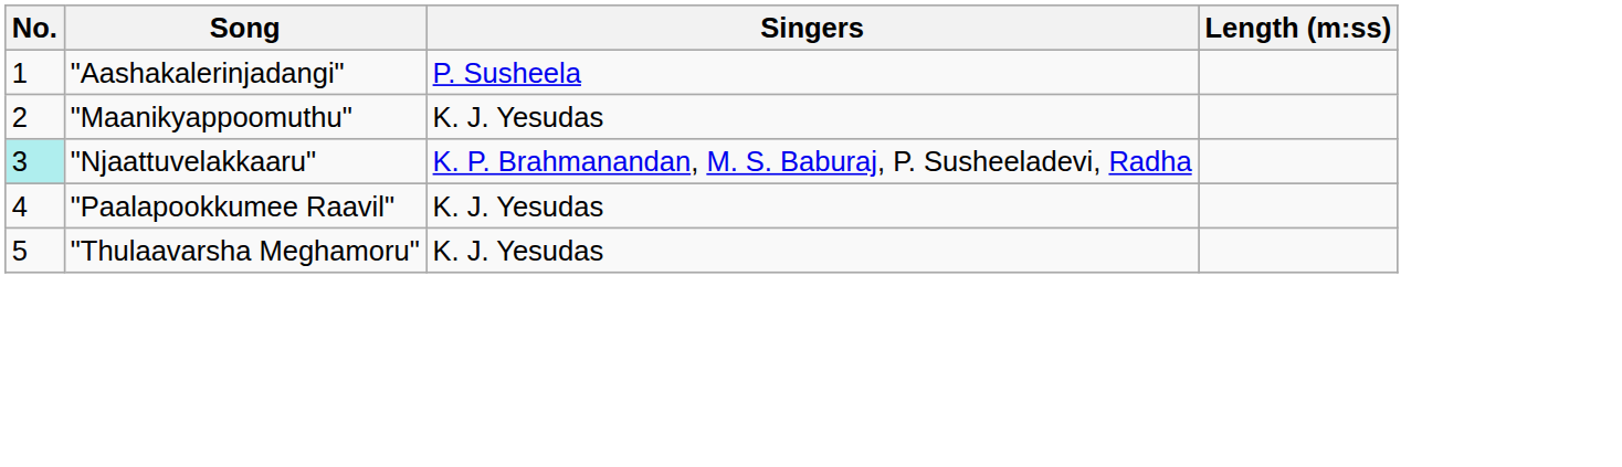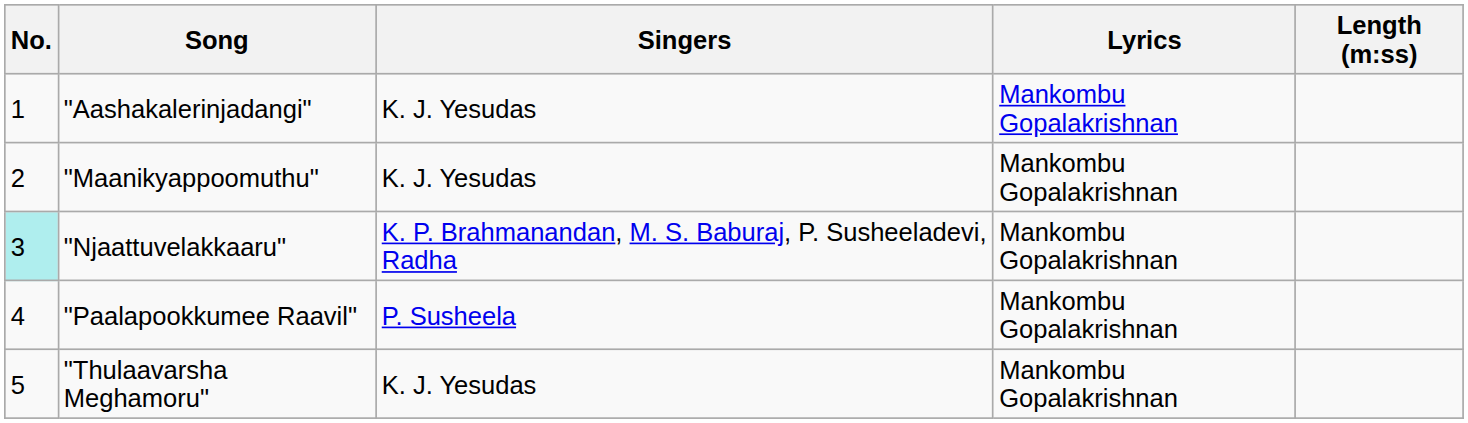+ column: Lyrics | Mankombu Gopalakrishnan | Mankombu Gopalakrishnan | Mankombu Gopalakrishnan | Mankombu Gopalakrishnan | Mankombu Gopalakrishnan
"Aashakalerinjadangi" | Singers: P. Susheela -> K. J. Yesudas
"Paalapookkumee Raavil" | Singers: K. J. Yesudas -> P. Susheela
